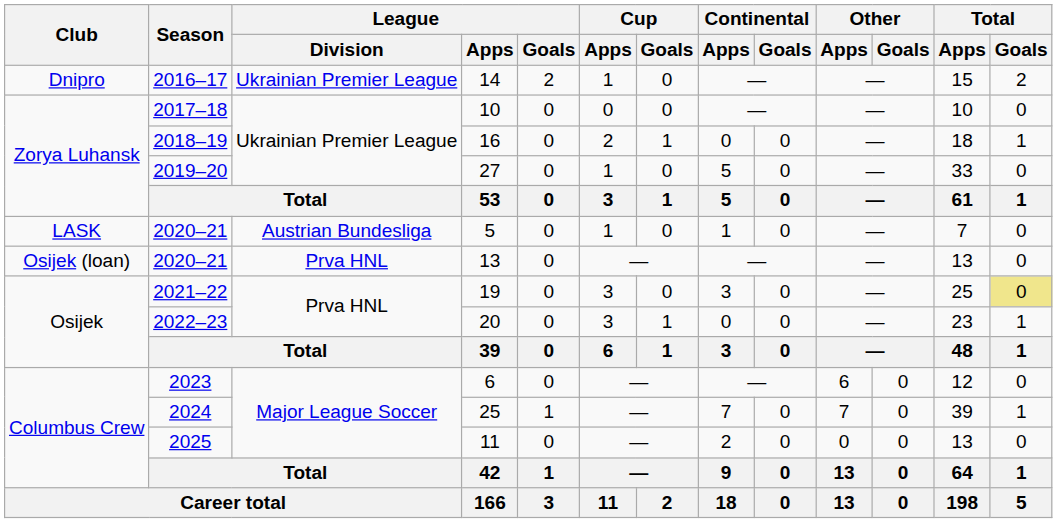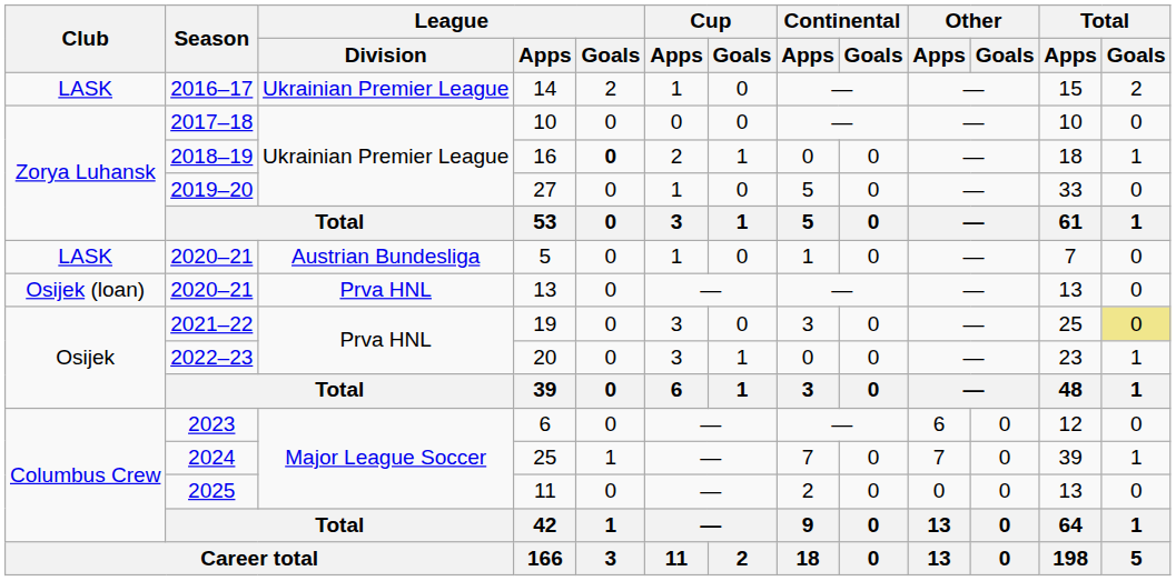14 | Club: Dnipro -> LASK
16 | League / Goals: normal -> bold
